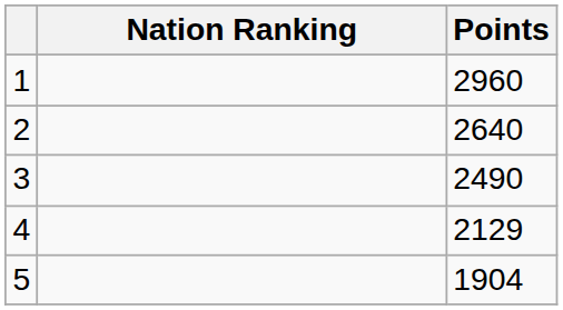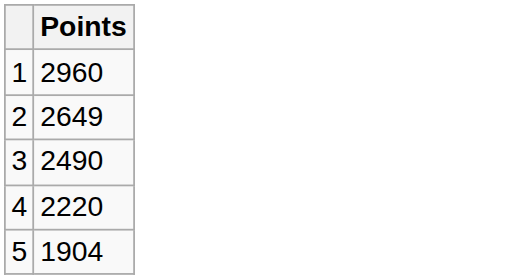- column: Nation Ranking
2 | Points: 2640 -> 2649
4 | Points: 2129 -> 2220
